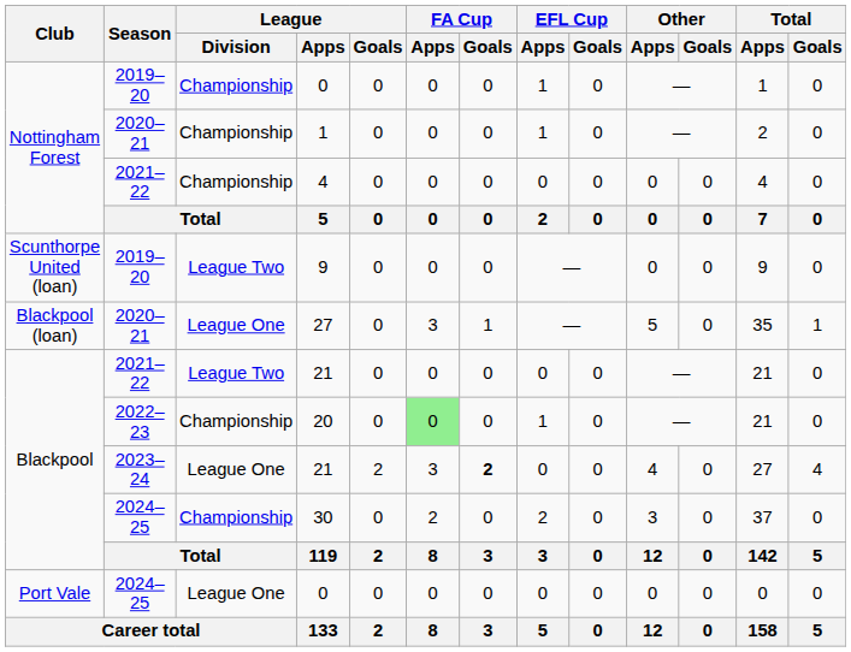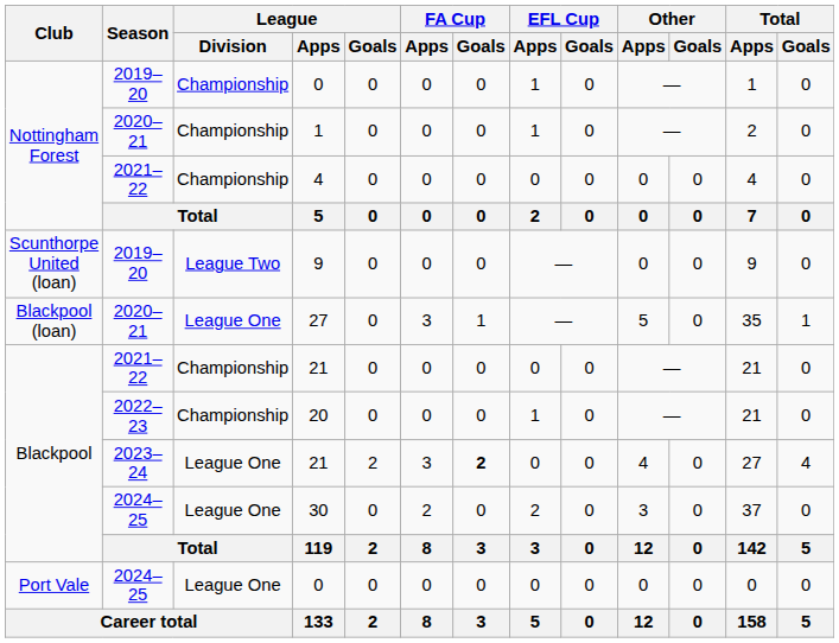2021–22 / 21 | League / Division: League Two -> Championship
20 | FA Cup / Apps: lightgreen background -> no background
30 | League / Division: Championship -> League One
